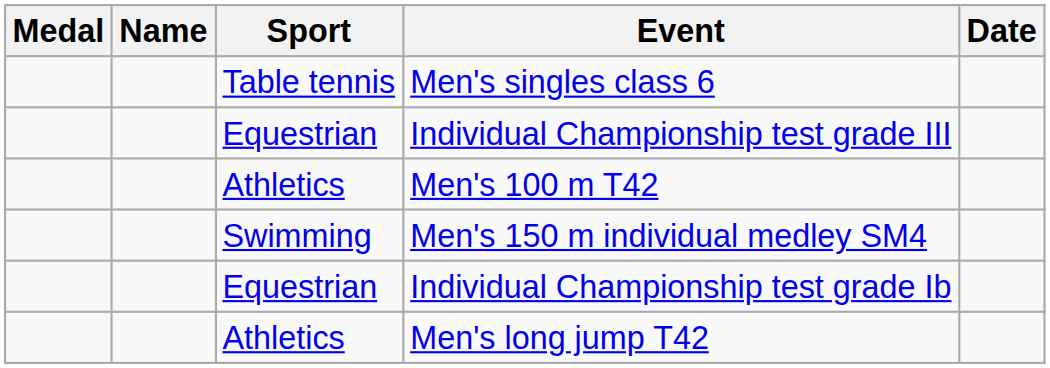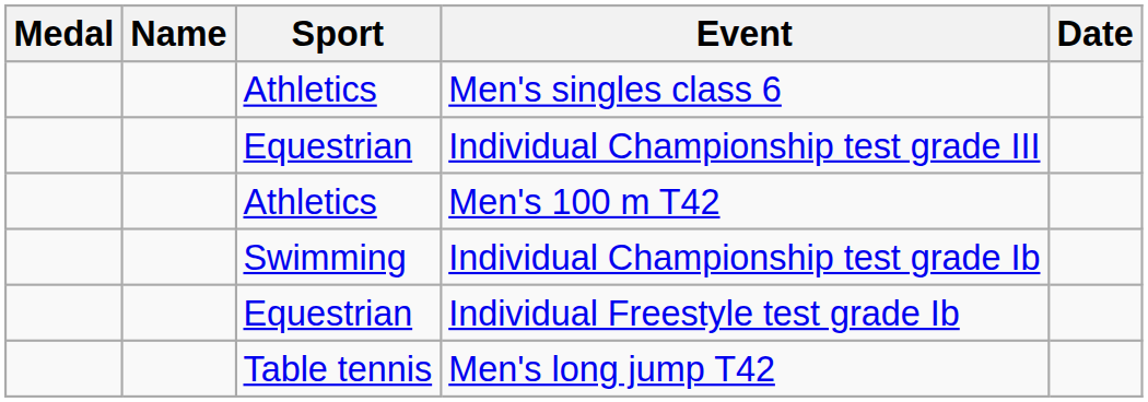Men's singles class 6 | Sport: Table tennis -> Athletics
- row: Swimming | Men's 150 m individual medley SM4
Individual Championship test grade Ib | Sport: Equestrian -> Swimming
+ row: Equestrian | Individual Freestyle test grade Ib
Men's long jump T42 | Sport: Athletics -> Table tennis
